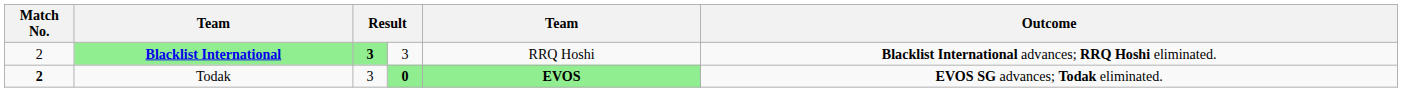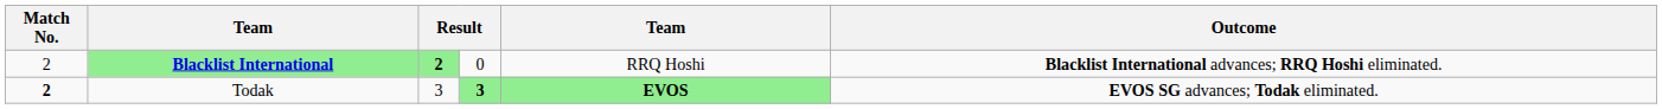Blacklist International | column 3: 3 -> 2
Blacklist International | column 4: 3 -> 0
Todak | column 4: 0 -> 3
